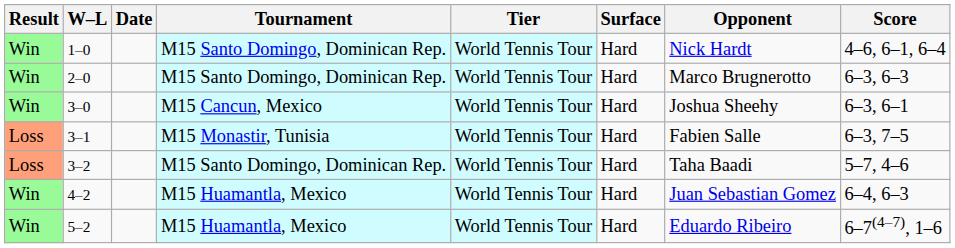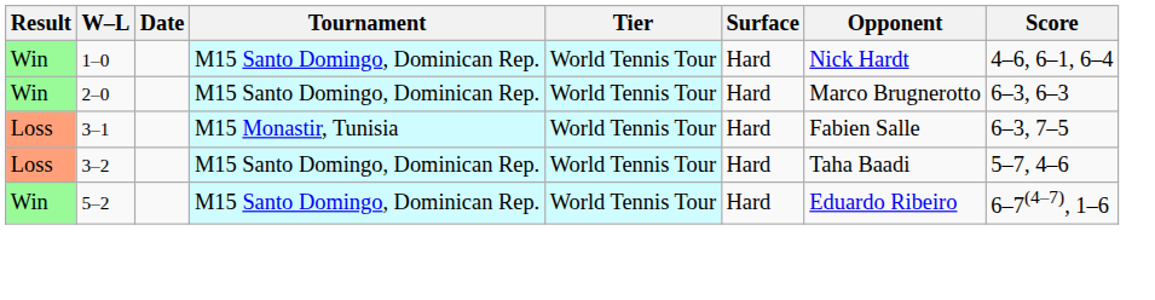- row: Win | 3–0 | M15 Cancun, Mexico | World Tennis Tour | Hard | Joshua Sheehy | 6–3, 6–1
- row: Win | 4–2 | M15 Huamantla, Mexico | World Tennis Tour | Hard | Juan Sebastian Gomez | 6–4, 6–3
5–2 | Tournament: M15 Huamantla, Mexico -> M15 Santo Domingo, Dominican Rep.
